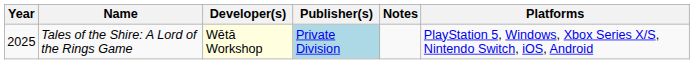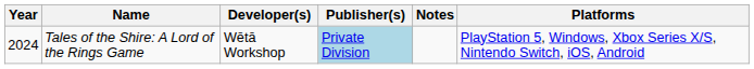Tales of the Shire: A Lord of the Rings Game | Year: 2025 -> 2024
Tales of the Shire: A Lord of the Rings Game | Developer(s): lightyellow background -> no background
